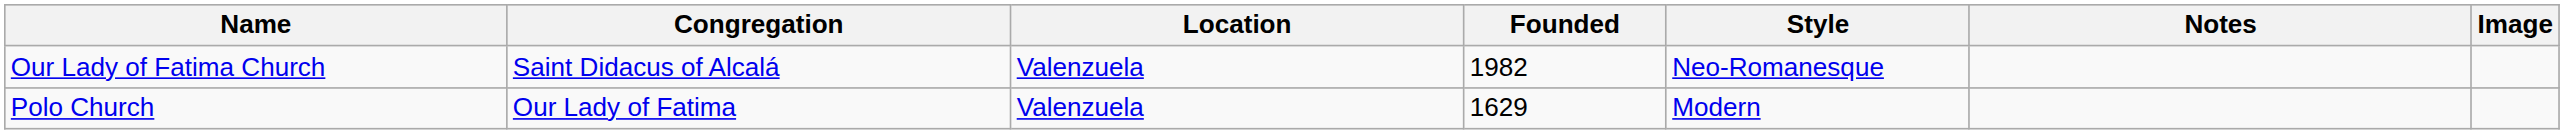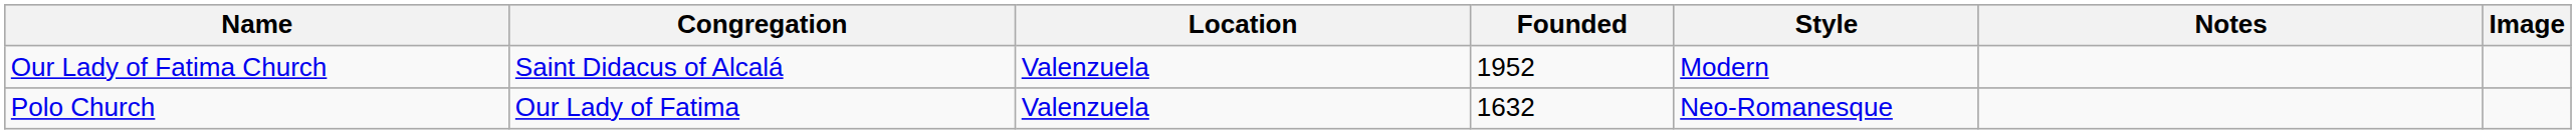Our Lady of Fatima Church | Founded: 1982 -> 1952
Our Lady of Fatima Church | Style: Neo-Romanesque -> Modern
Polo Church | Founded: 1629 -> 1632
Polo Church | Style: Modern -> Neo-Romanesque
